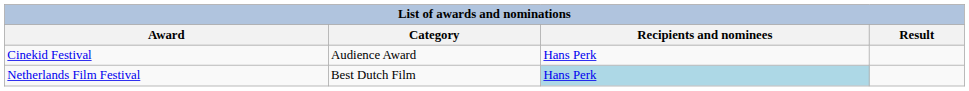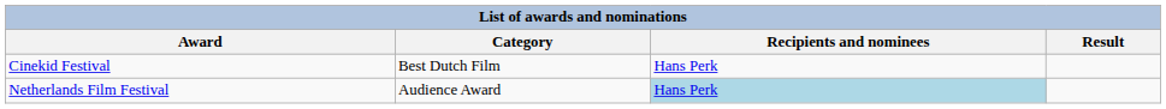Cinekid Festival | Category: Audience Award -> Best Dutch Film
Netherlands Film Festival | Category: Best Dutch Film -> Audience Award
